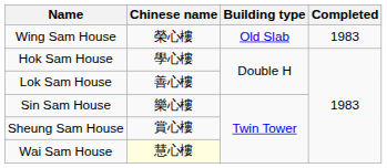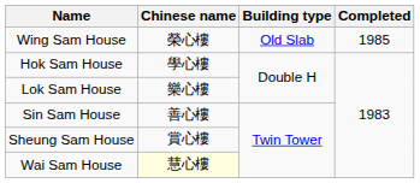Wing Sam House | Completed: 1983 -> 1985
Lok Sam House | Chinese name: 善心樓 -> 樂心樓
Sin Sam House | Chinese name: 樂心樓 -> 善心樓
